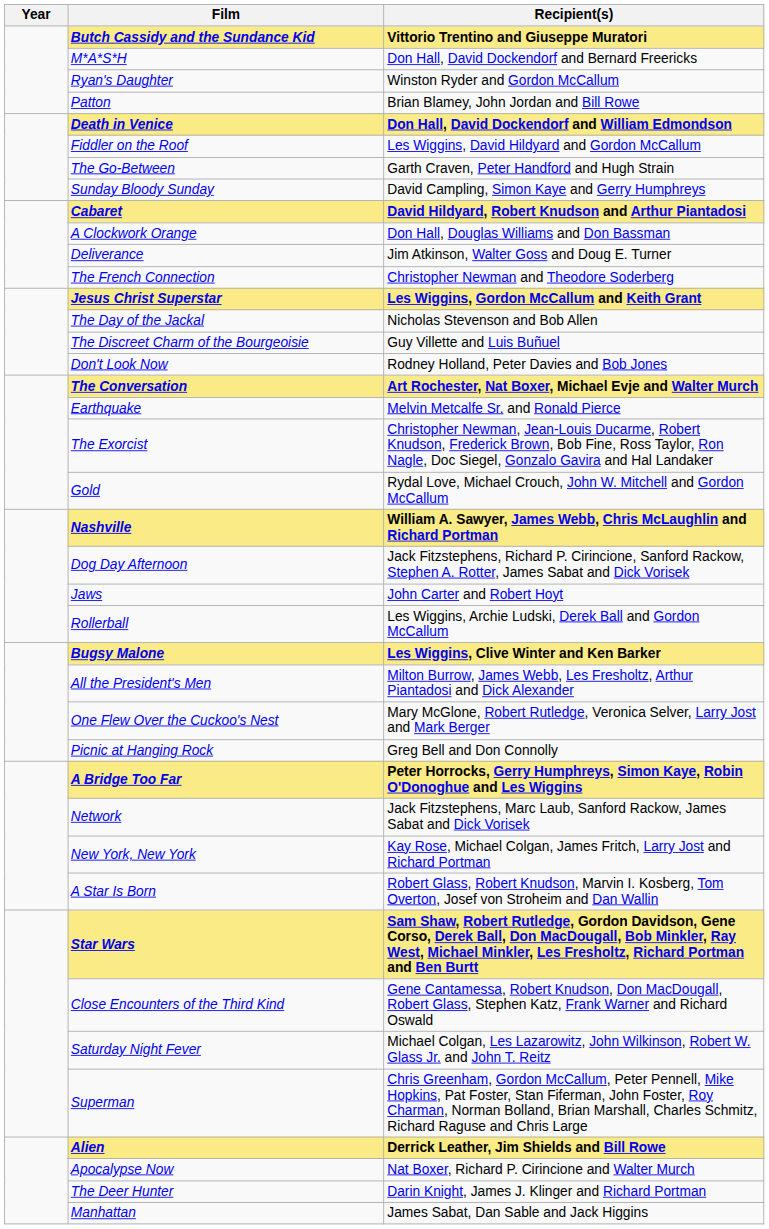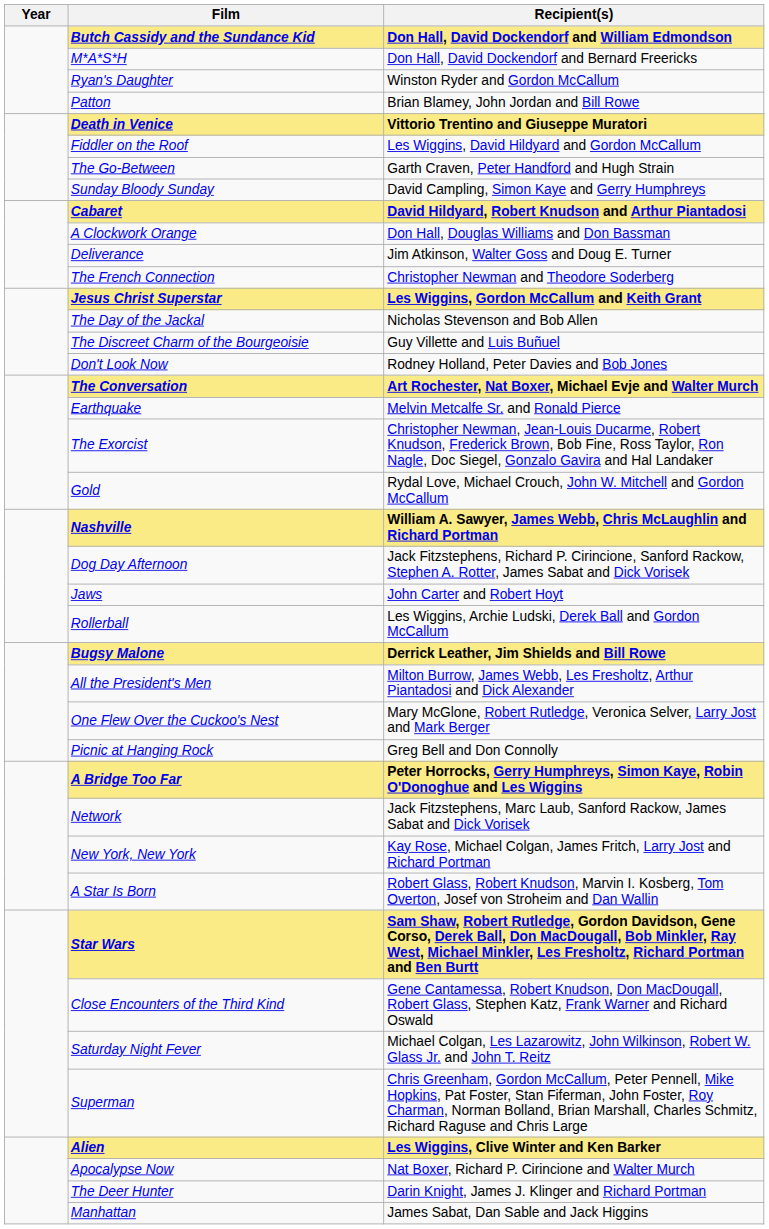Butch Cassidy and the Sundance Kid | Recipient(s): Vittorio Trentino and Giuseppe Muratori -> Don Hall, David Dockendorf and William Edmondson
Death in Venice | Recipient(s): Don Hall, David Dockendorf and William Edmondson -> Vittorio Trentino and Giuseppe Muratori
Bugsy Malone | Recipient(s): Les Wiggins, Clive Winter and Ken Barker -> Derrick Leather, Jim Shields and Bill Rowe
Alien | Recipient(s): Derrick Leather, Jim Shields and Bill Rowe -> Les Wiggins, Clive Winter and Ken Barker
